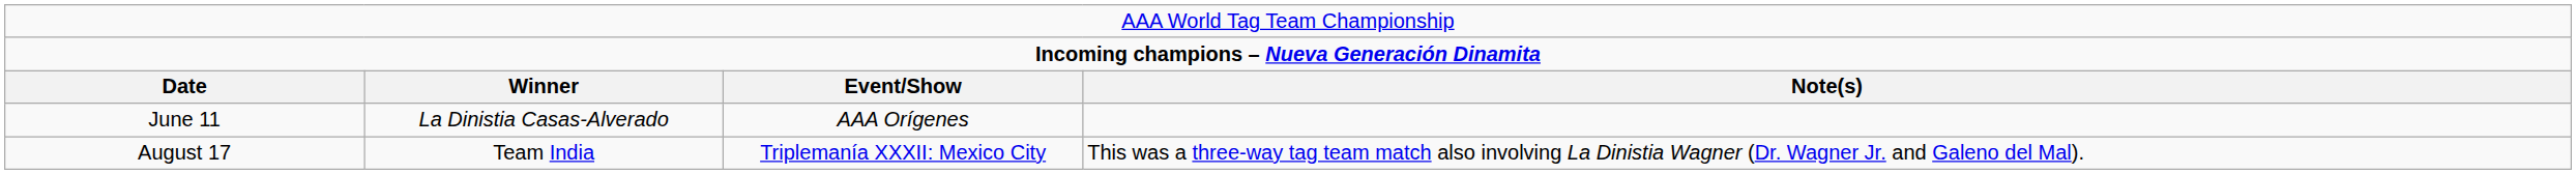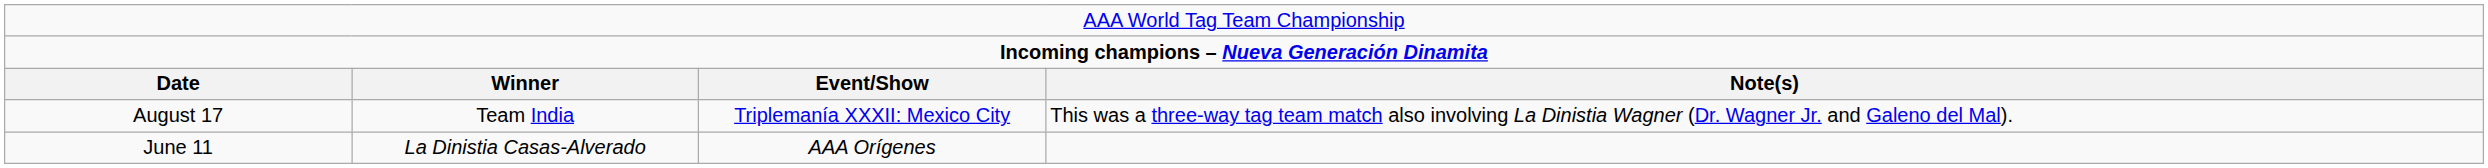rows swapped: June 11 <-> August 17
